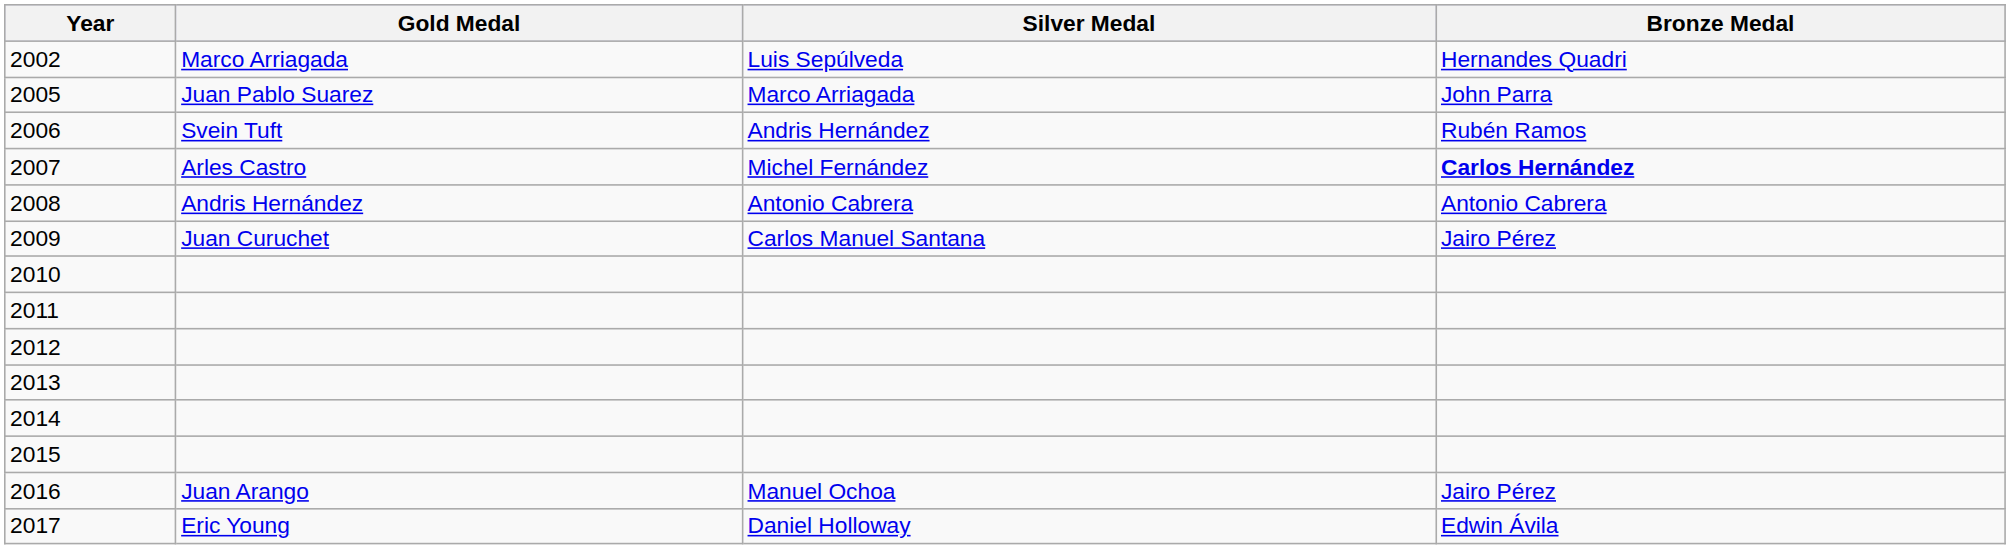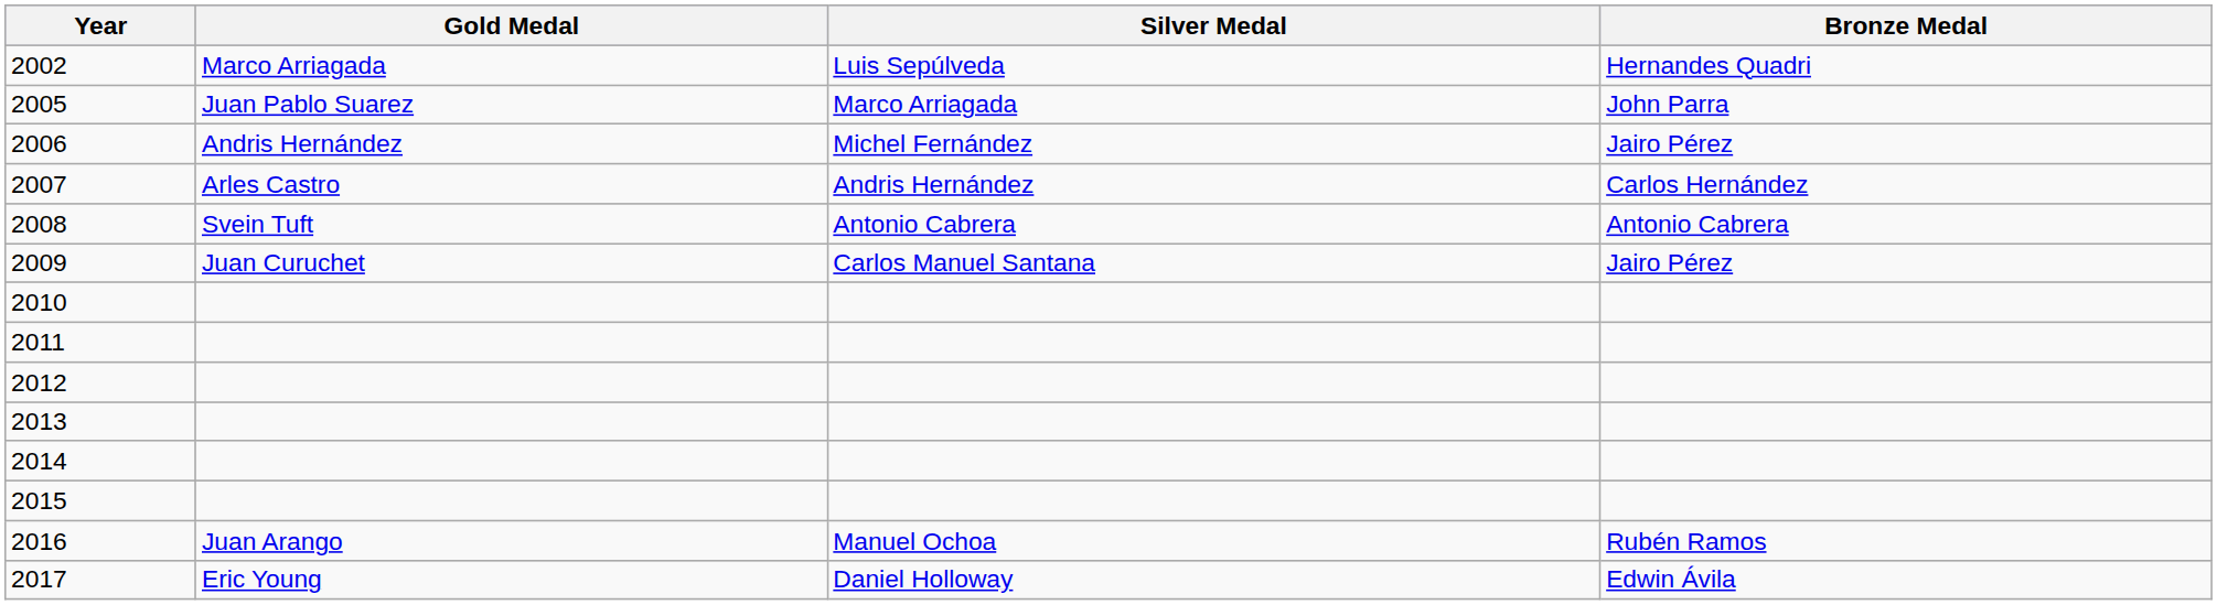2006 | Gold Medal: Svein Tuft -> Andris Hernández
2006 | Silver Medal: Andris Hernández -> Michel Fernández
2006 | Bronze Medal: Rubén Ramos -> Jairo Pérez
2007 | Silver Medal: Michel Fernández -> Andris Hernández
2007 | Bronze Medal: bold -> normal
2008 | Gold Medal: Andris Hernández -> Svein Tuft
2016 | Bronze Medal: Jairo Pérez -> Rubén Ramos
